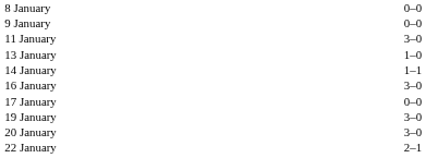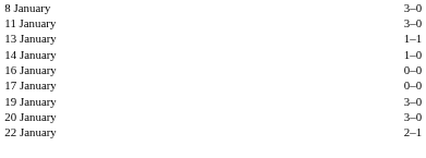8 January | column 3: 0–0 -> 3–0
- row: 9 January | 0–0
13 January | column 3: 1–0 -> 1–1
14 January | column 3: 1–1 -> 1–0
16 January | column 3: 3–0 -> 0–0
